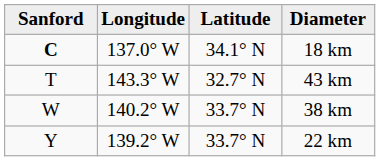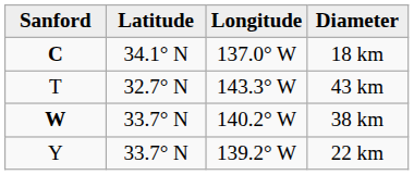columns swapped: Latitude <-> Longitude
38 km | Sanford: normal -> bold
